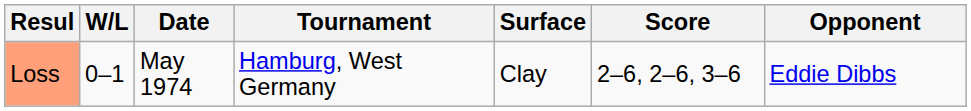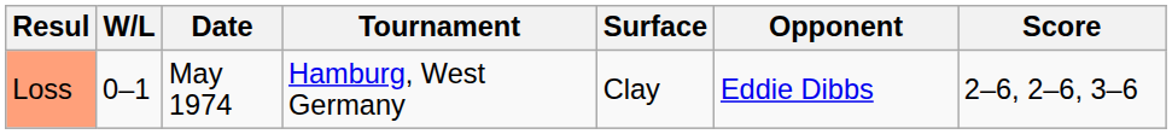columns swapped: Opponent <-> Score
